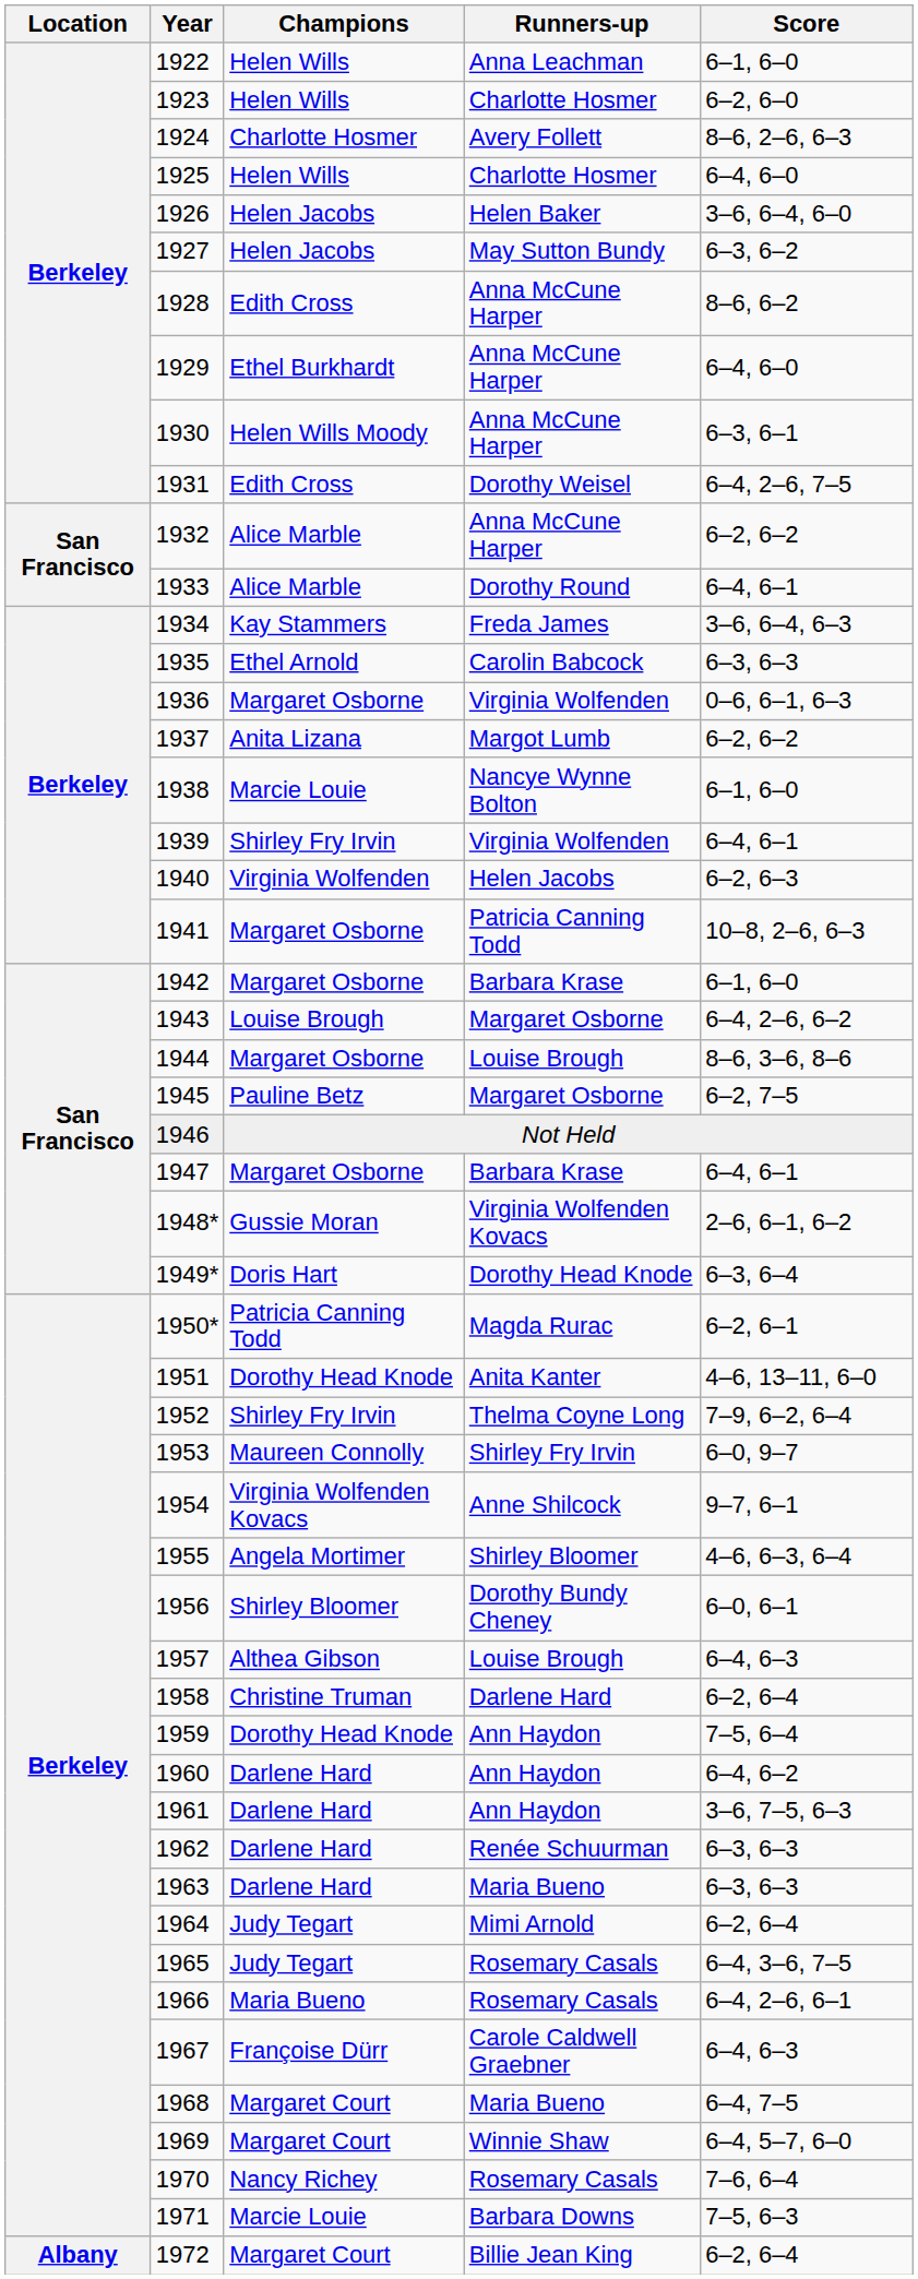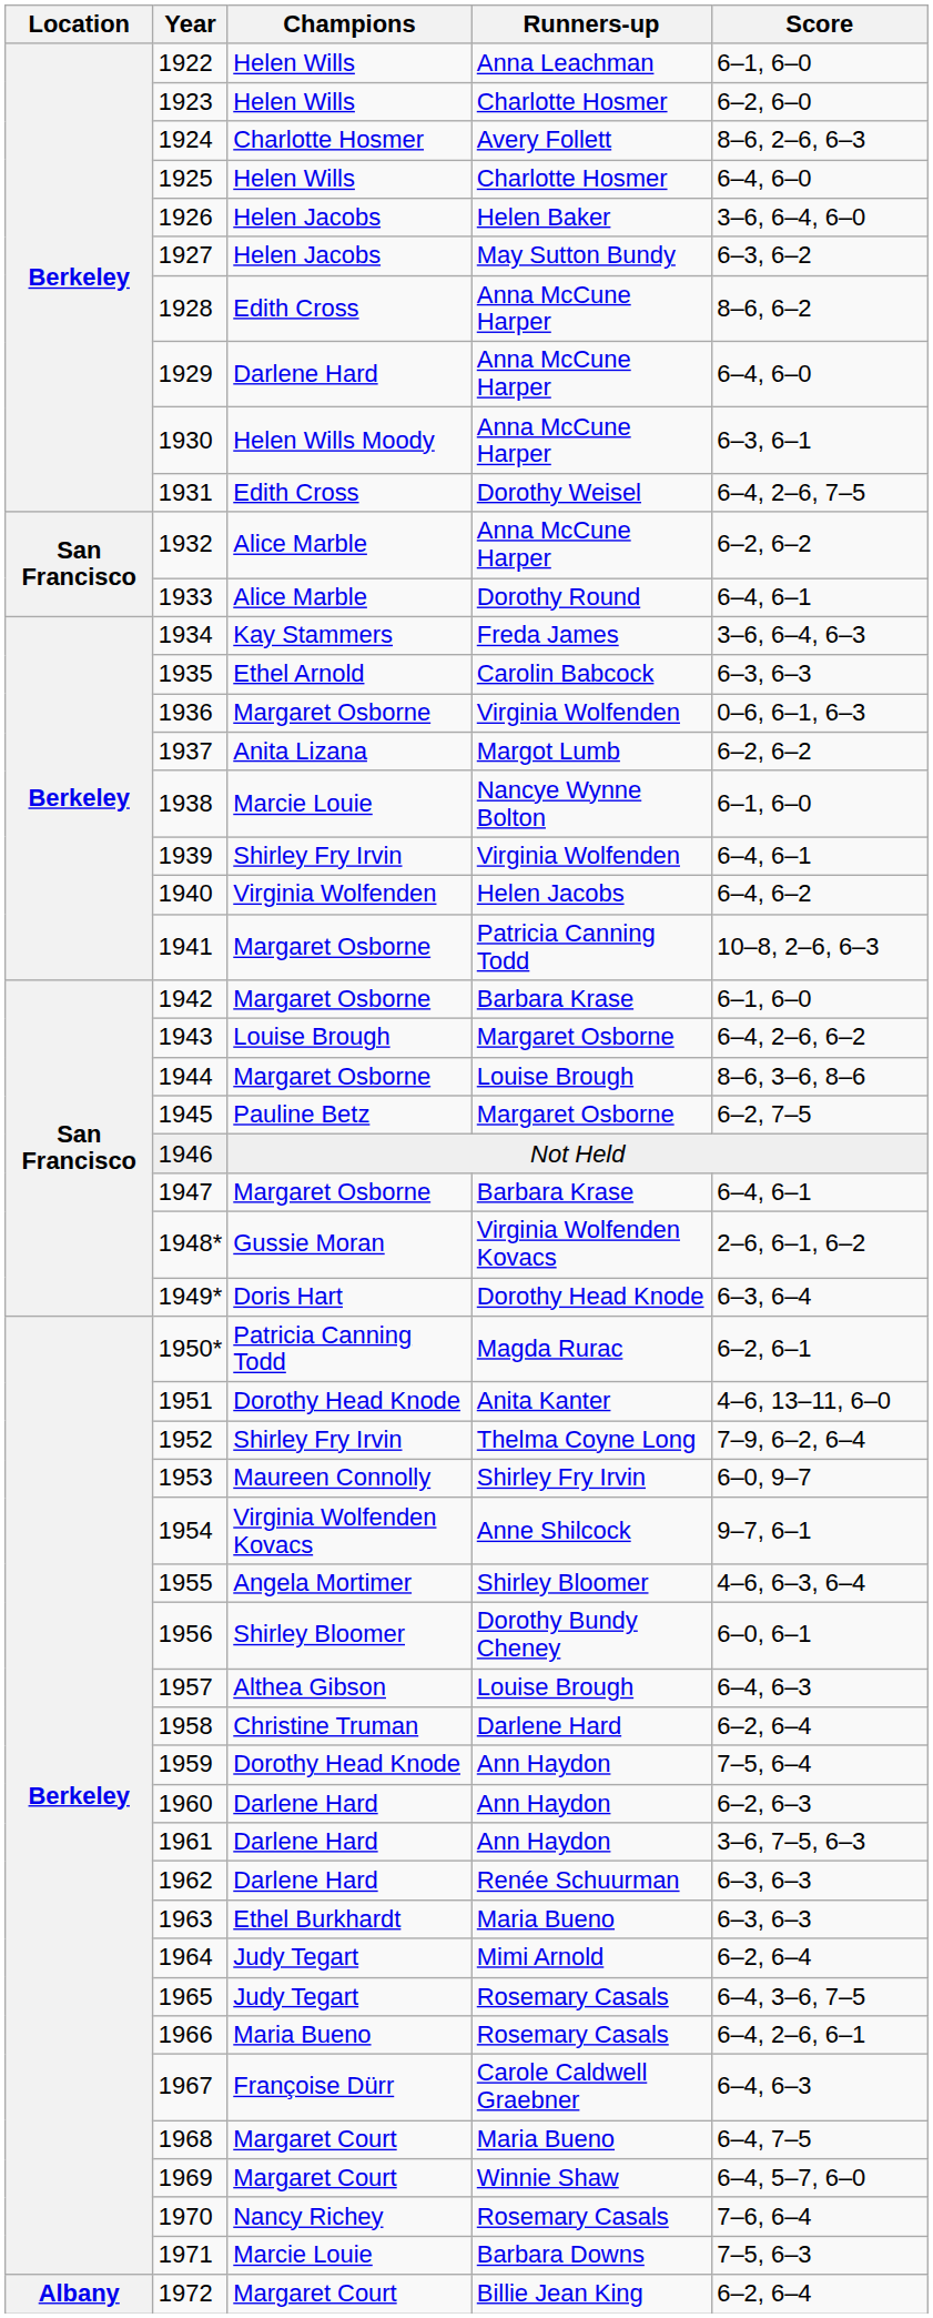1929 | Champions: Ethel Burkhardt -> Darlene Hard
1940 | Score: 6–2, 6–3 -> 6–4, 6–2
1960 | Score: 6–4, 6–2 -> 6–2, 6–3
1963 | Champions: Darlene Hard -> Ethel Burkhardt
